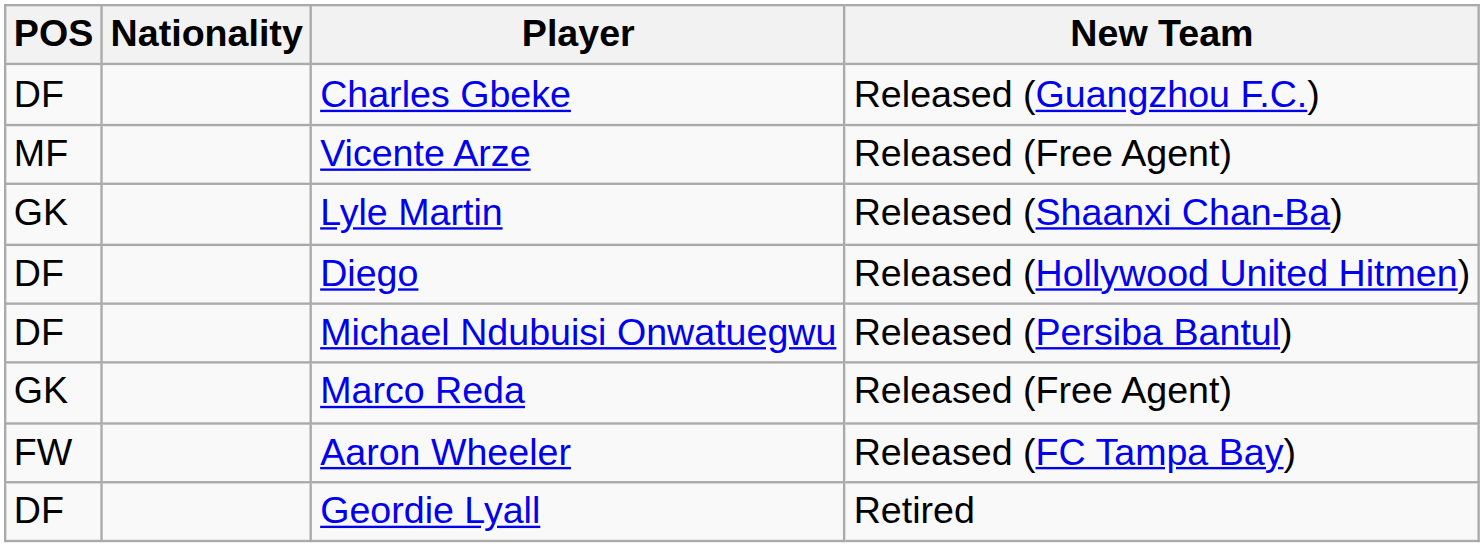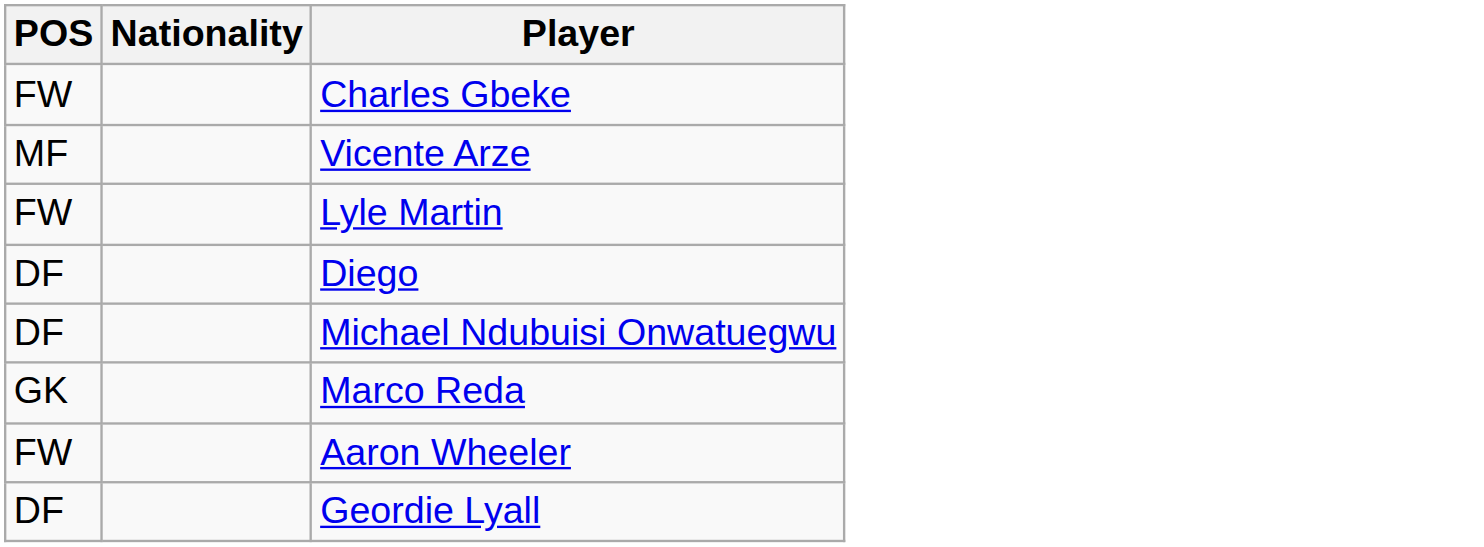- column: New Team | Released (Guangzhou F.C.) | Released (Free Agent) | Released (Shaanxi Chan-Ba) | Released (Hollywood United Hitmen) | Released (Persiba Bantul) | Released (Free Agent) | Released (FC Tampa Bay) | Retired
Charles Gbeke | POS: DF -> FW
Lyle Martin | POS: GK -> FW
